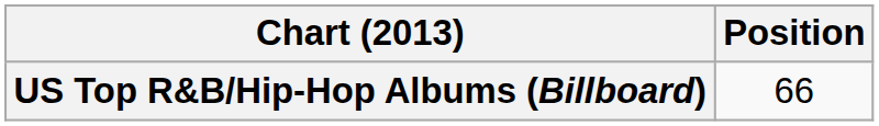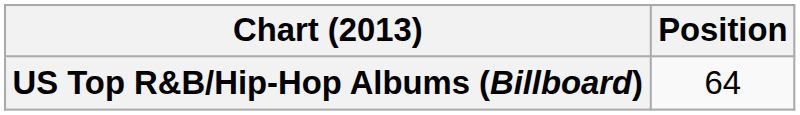US Top R&B/Hip-Hop Albums (Billboard) | Position: 66 -> 64
